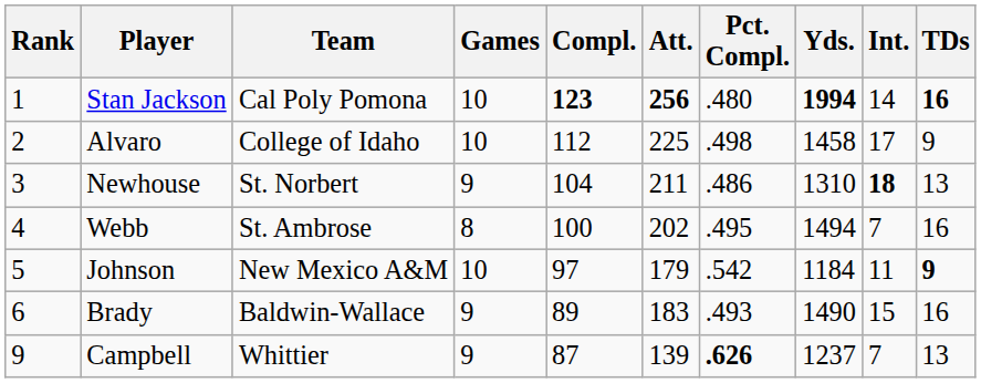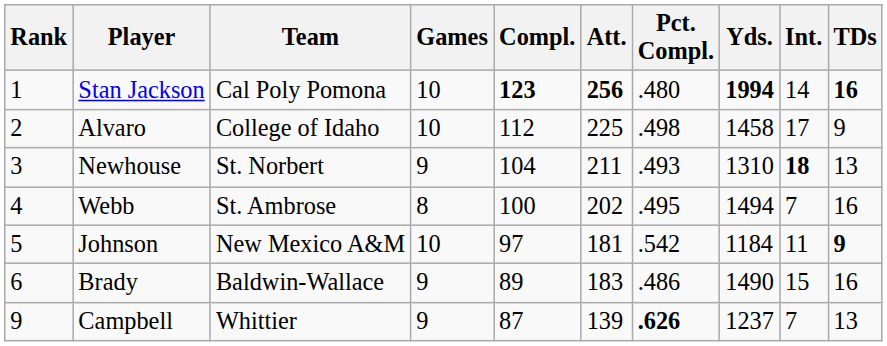Newhouse | Pct. Compl.: .486 -> .493
Johnson | Att.: 179 -> 181
Brady | Pct. Compl.: .493 -> .486
